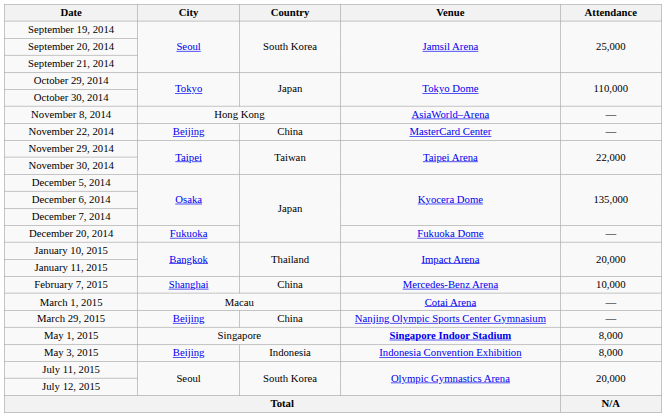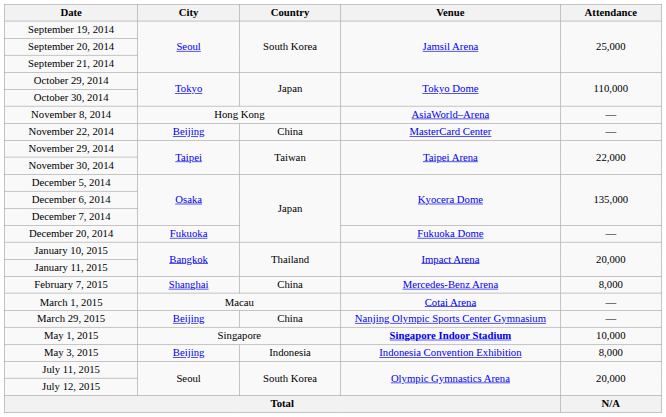February 7, 2015 | Attendance: 10,000 -> 8,000
May 1, 2015 | Attendance: 8,000 -> 10,000
